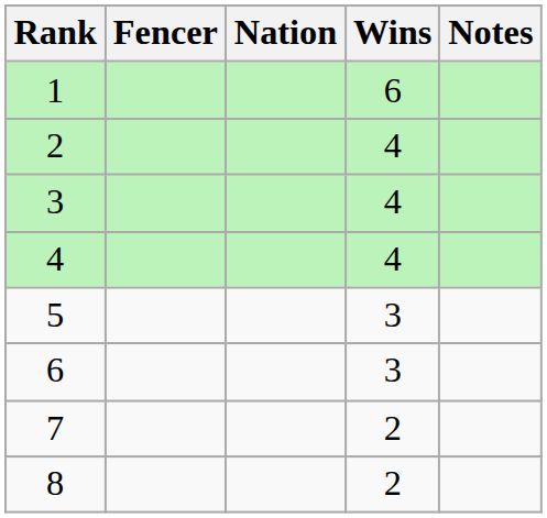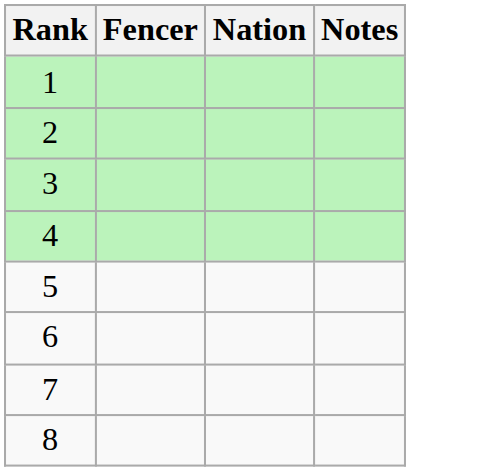- column: Wins | 6 | 4 | 4 | 4 | 3 | 3 | 2 | 2
